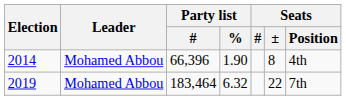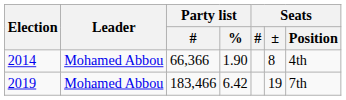2014 | Party list / #: 66,396 -> 66,366
2019 | Party list / #: 183,464 -> 183,466
2019 | Party list / %: 6.32 -> 6.42
2019 | Seats / ±: 22 -> 19
